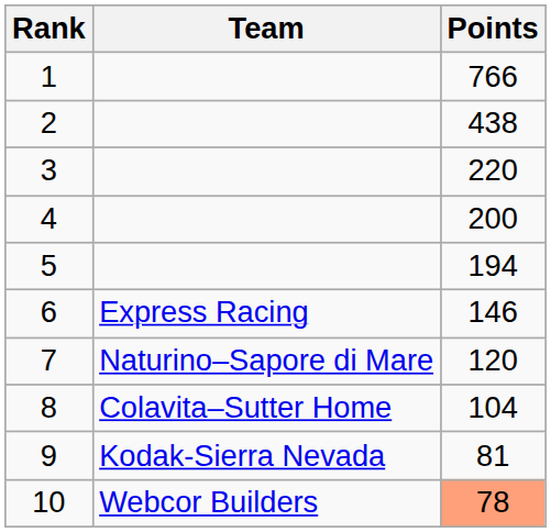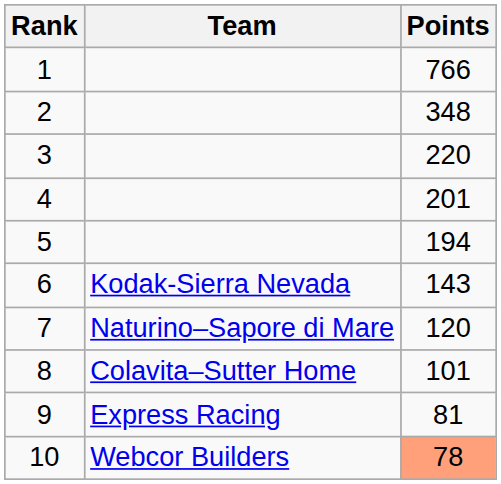2 | Points: 438 -> 348
4 | Points: 200 -> 201
6 | Team: Express Racing -> Kodak-Sierra Nevada
6 | Points: 146 -> 143
8 | Points: 104 -> 101
9 | Team: Kodak-Sierra Nevada -> Express Racing
